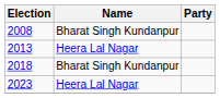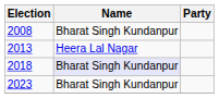2018 | Name: no background -> lavender background
2023 | Name: Heera Lal Nagar -> Bharat Singh Kundanpur
